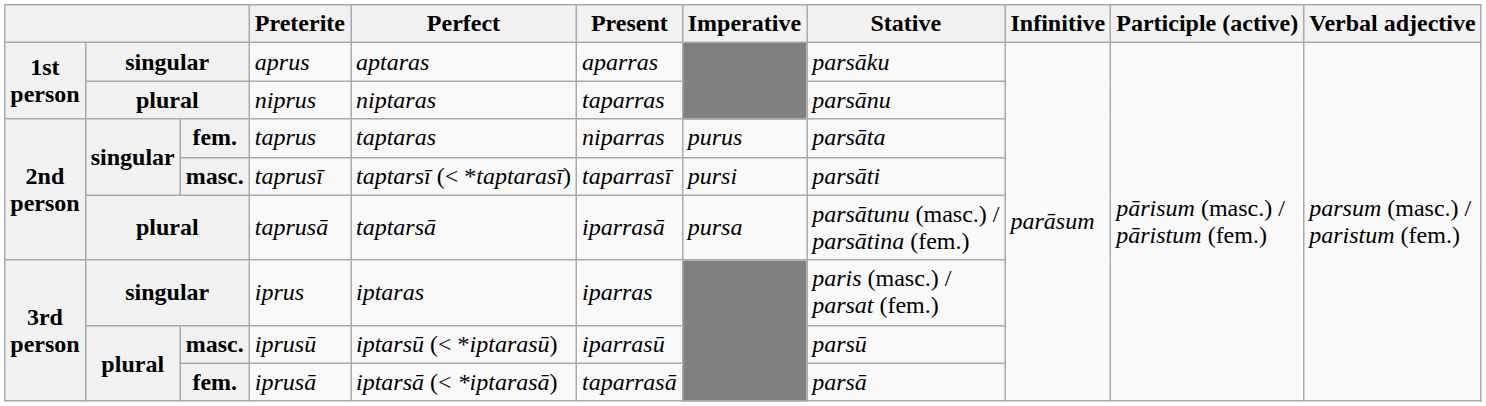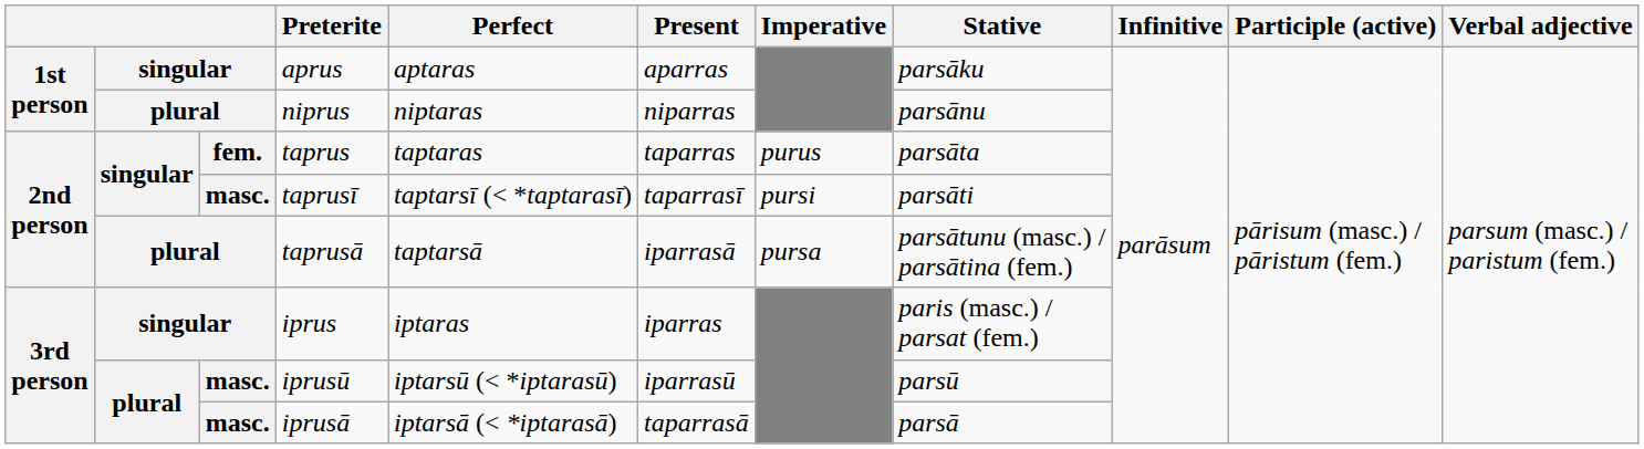niprus | Present: taparras -> niparras
taprus | Present: niparras -> taparras
iprusā | column 3: fem. -> masc.
